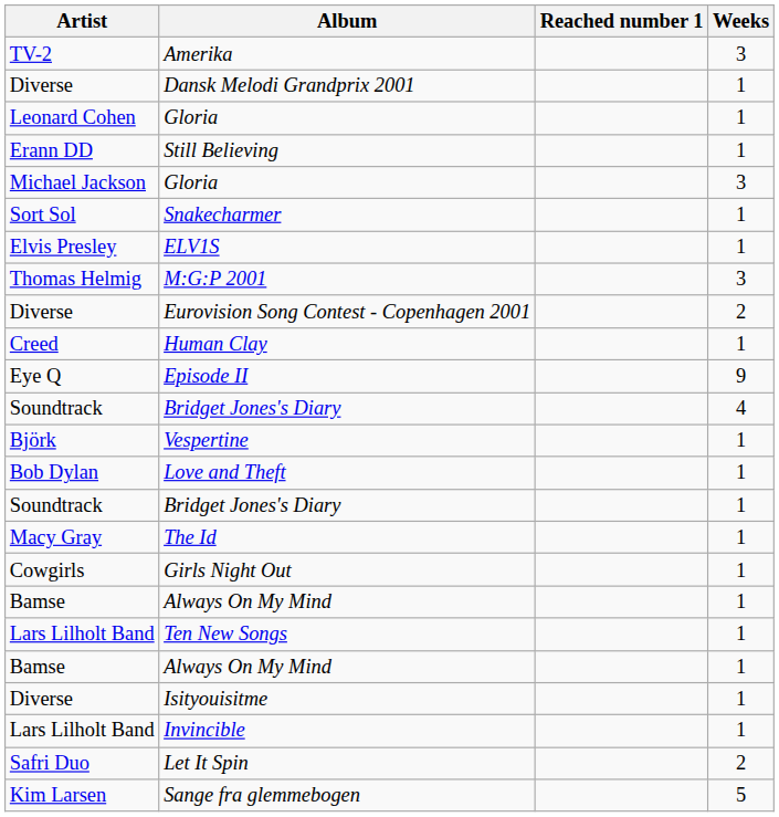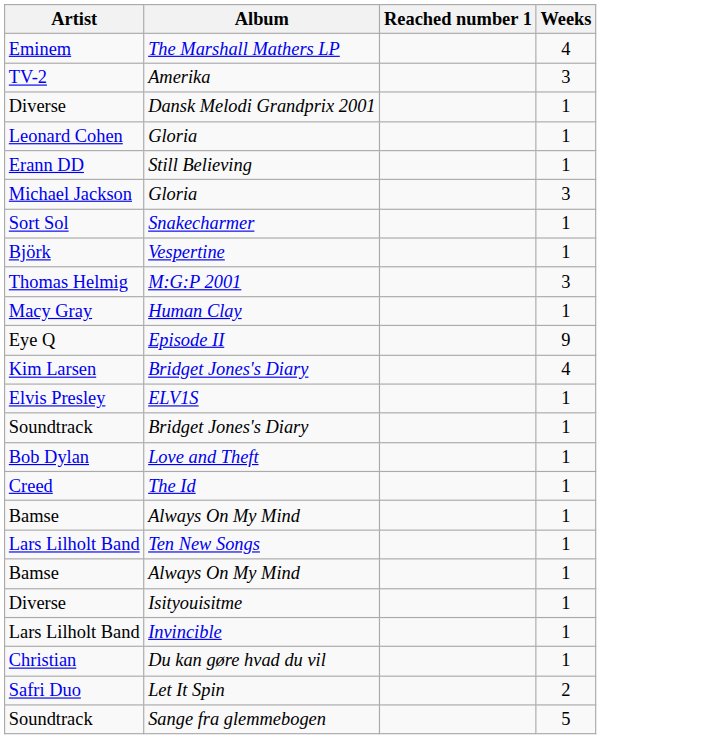+ row: Eminem | The Marshall Mathers LP | 4
rows swapped: ELV1S <-> Vespertine
- row: Diverse | Eurovision Song Contest - Copenhagen 2001 | 2
Human Clay | Artist: Creed -> Macy Gray
Bridget Jones's Diary / 4 | Artist: Soundtrack -> Kim Larsen
rows swapped: Bridget Jones's Diary / 1 <-> Love and Theft
The Id | Artist: Macy Gray -> Creed
- row: Cowgirls | Girls Night Out | 1
+ row: Christian | Du kan gøre hvad du vil | 1
Sange fra glemmebogen | Artist: Kim Larsen -> Soundtrack
